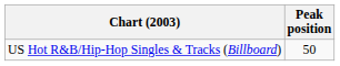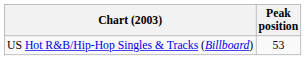US Hot R&B/Hip-Hop Singles & Tracks (Billboard) | Peak position: 50 -> 53
